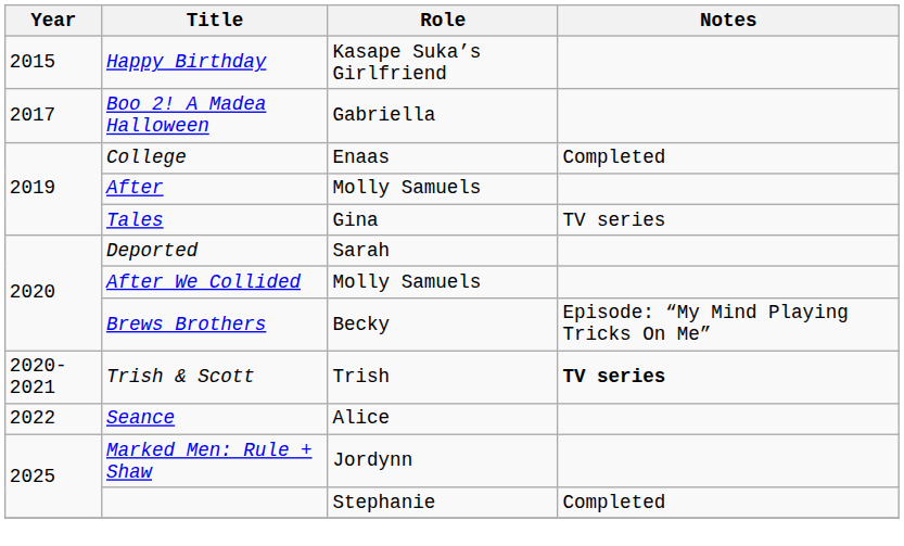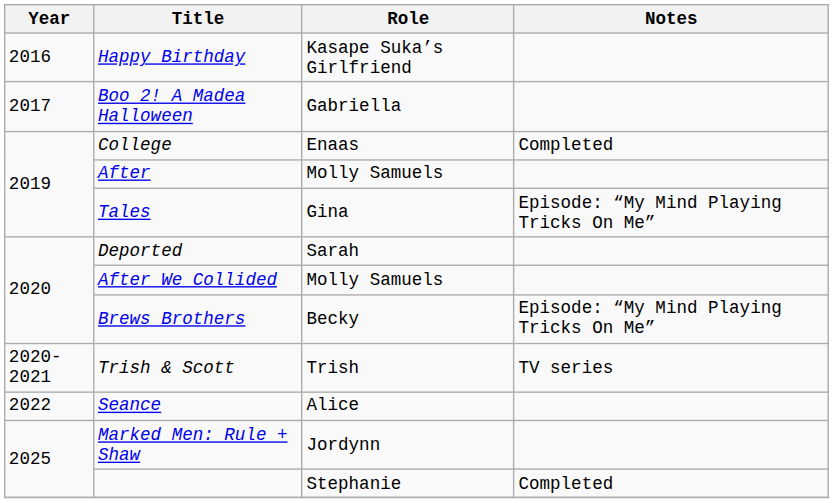Happy Birthday | Year: 2015 -> 2016
Tales | Notes: TV series -> Episode: “My Mind Playing Tricks On Me”
Trish & Scott | Notes: bold -> normal
